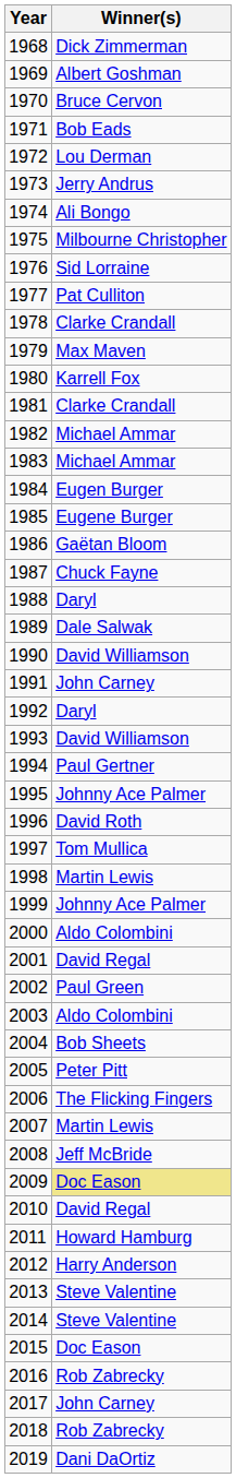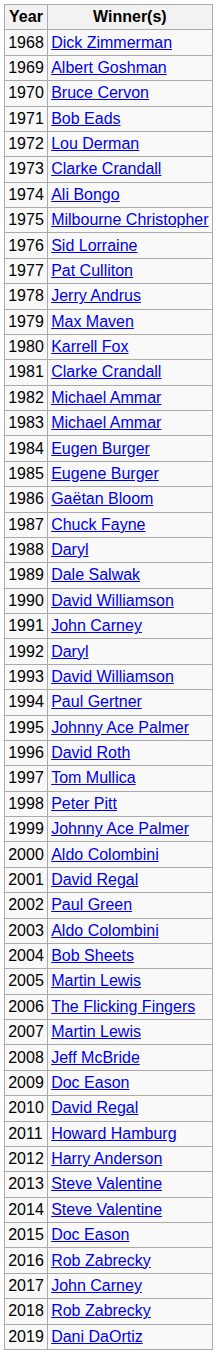1973 | Winner(s): Jerry Andrus -> Clarke Crandall
1978 | Winner(s): Clarke Crandall -> Jerry Andrus
1998 | Winner(s): Martin Lewis -> Peter Pitt
2005 | Winner(s): Peter Pitt -> Martin Lewis
2009 | Winner(s): khaki background -> no background
